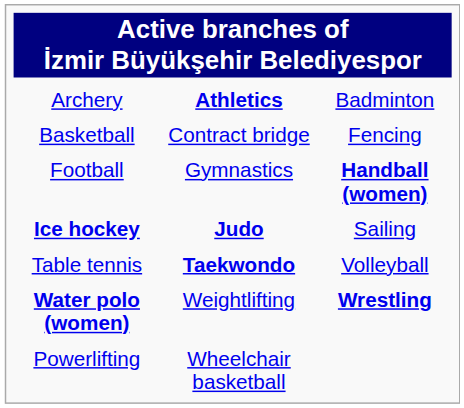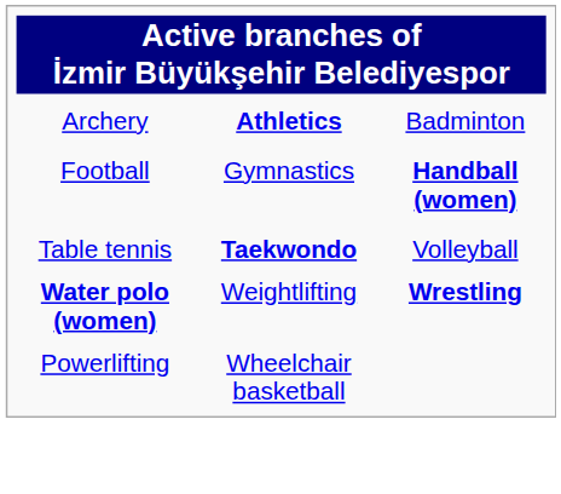- row: Basketball | Contract bridge | Fencing
- row: Ice hockey | Judo | Sailing
